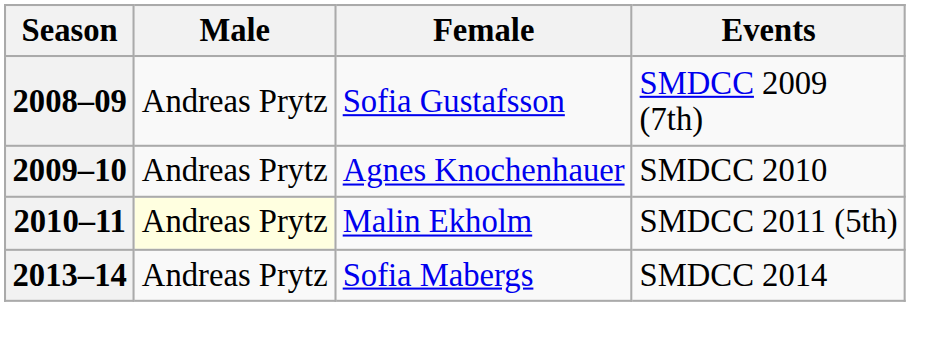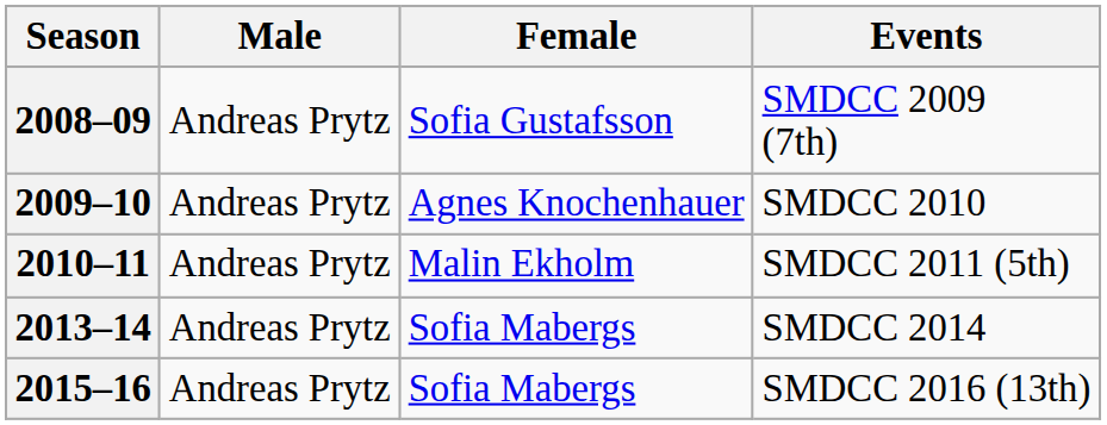2010–11 | Male: lightyellow background -> no background
+ row: 2015–16 | Andreas Prytz | Sofia Mabergs | SMDCC 2016 (13th)
